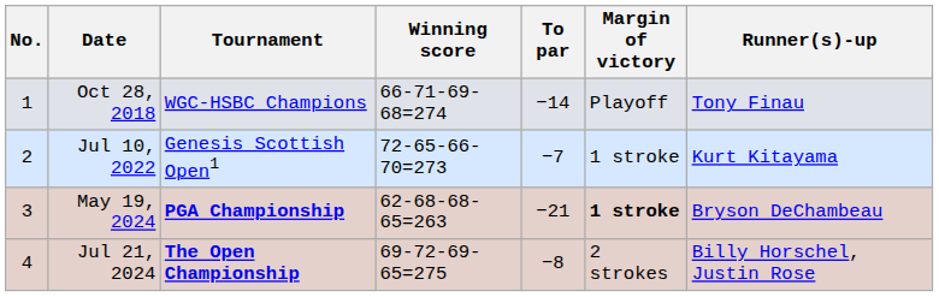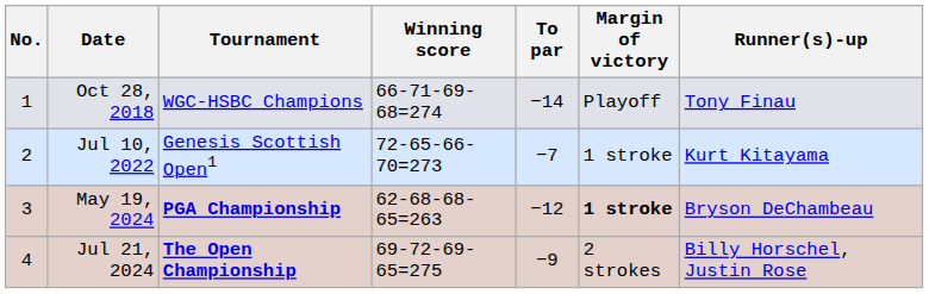May 19, 2024 | To par: −21 -> −12
Jul 21, 2024 | To par: −8 -> −9
